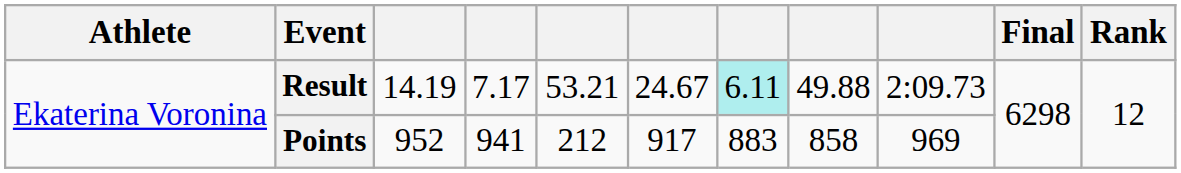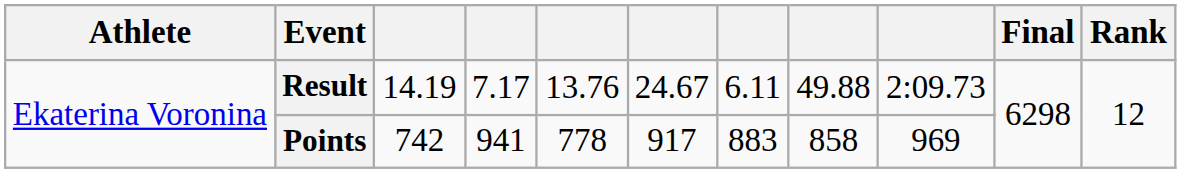Result | column 5: 53.21 -> 13.76
Result | column 7: paleturquoise background -> no background
Points | column 3: 952 -> 742
Points | column 5: 212 -> 778
